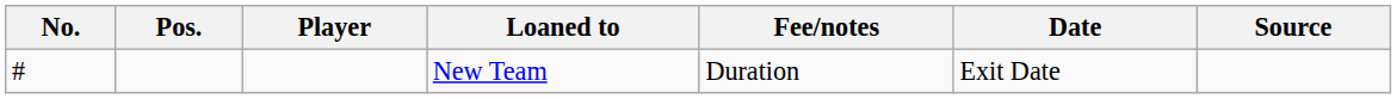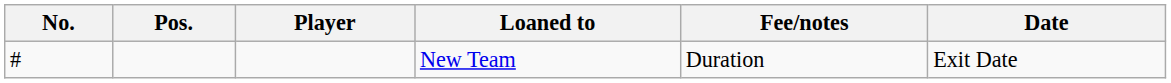- column: Source
